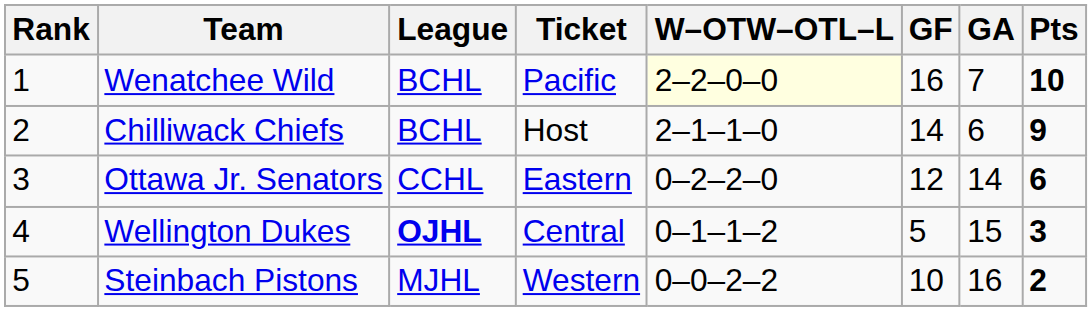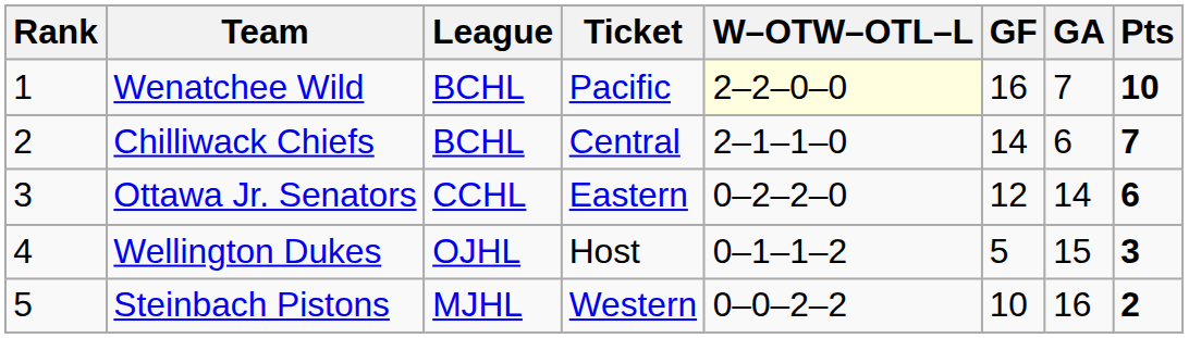Chilliwack Chiefs | Ticket: Host -> Central
Chilliwack Chiefs | Pts: 9 -> 7
Wellington Dukes | League: bold -> normal
Wellington Dukes | Ticket: Central -> Host
